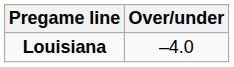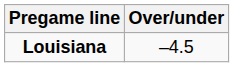Louisiana | Over/under: –4.0 -> –4.5
